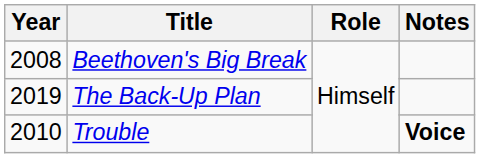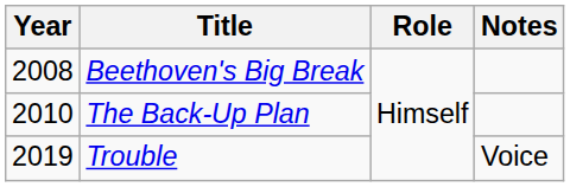The Back-Up Plan | Year: 2019 -> 2010
Trouble | Year: 2010 -> 2019
Trouble | Notes: bold -> normal
